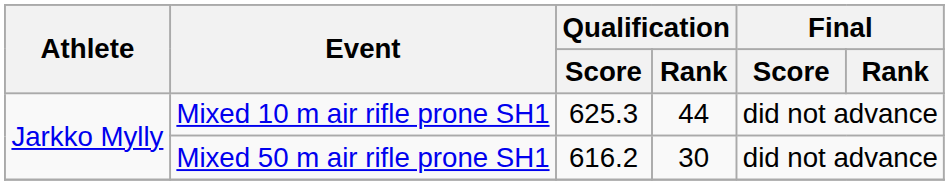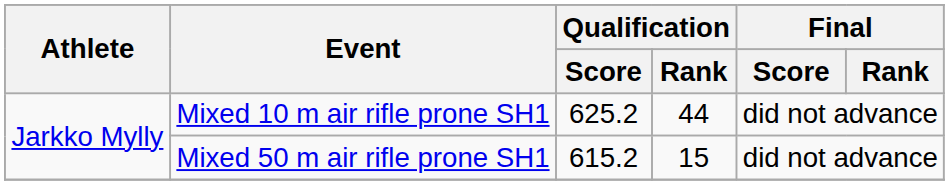Mixed 10 m air rifle prone SH1 | Qualification / Score: 625.3 -> 625.2
Mixed 50 m air rifle prone SH1 | Qualification / Score: 616.2 -> 615.2
Mixed 50 m air rifle prone SH1 | Qualification / Rank: 30 -> 15
